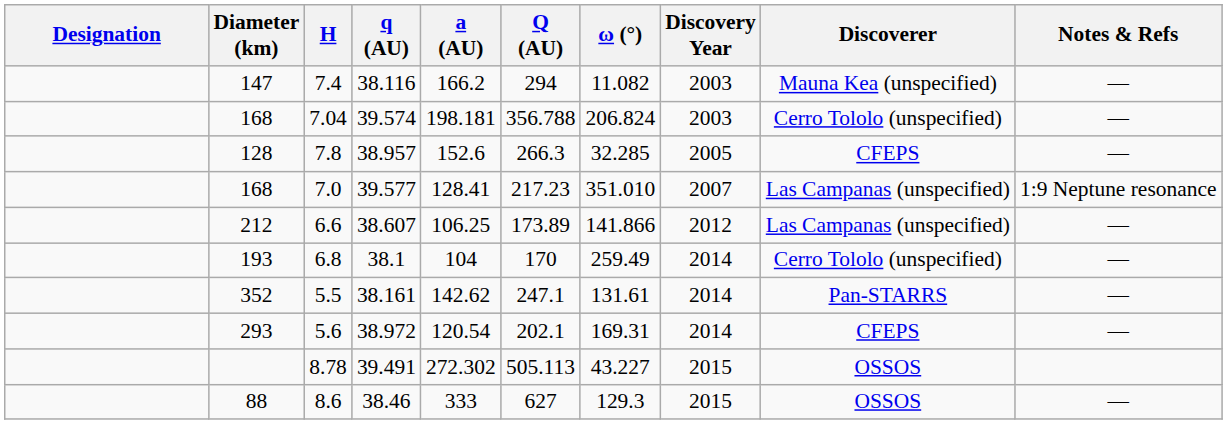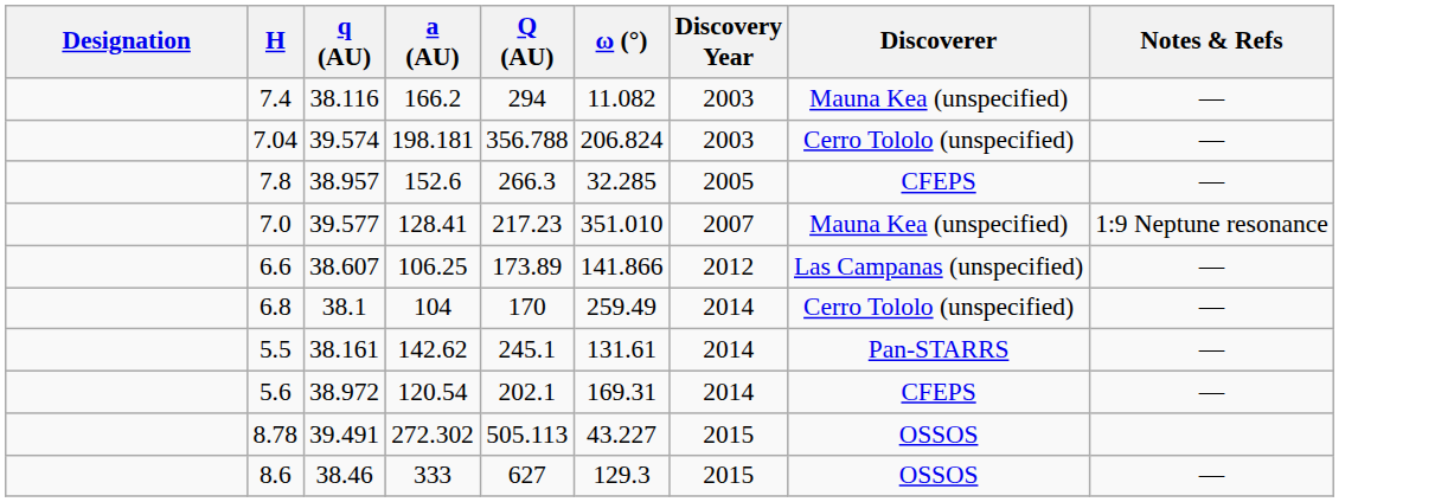- column: Diameter (km) | 147 | 168 | 128 | 168 | 212 | 193 | 352 | 293 | 88
7.0 | Discoverer: Las Campanas (unspecified) -> Mauna Kea (unspecified)
5.5 | Q (AU): 247.1 -> 245.1
